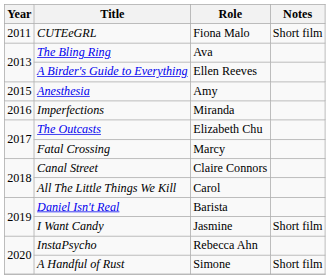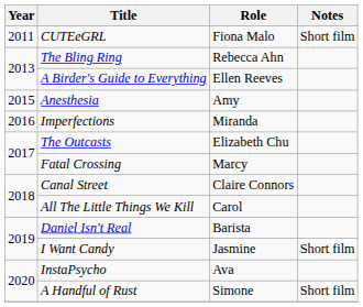The Bling Ring | Role: Ava -> Rebecca Ahn
InstaPsycho | Role: Rebecca Ahn -> Ava
